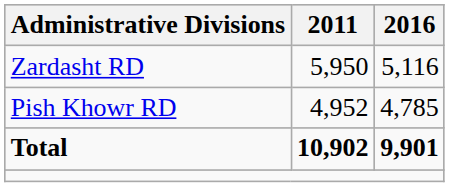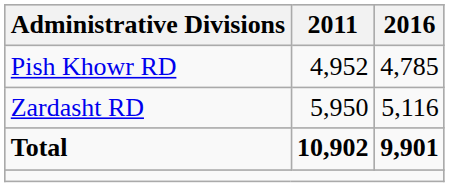rows swapped: Pish Khowr RD <-> Zardasht RD
